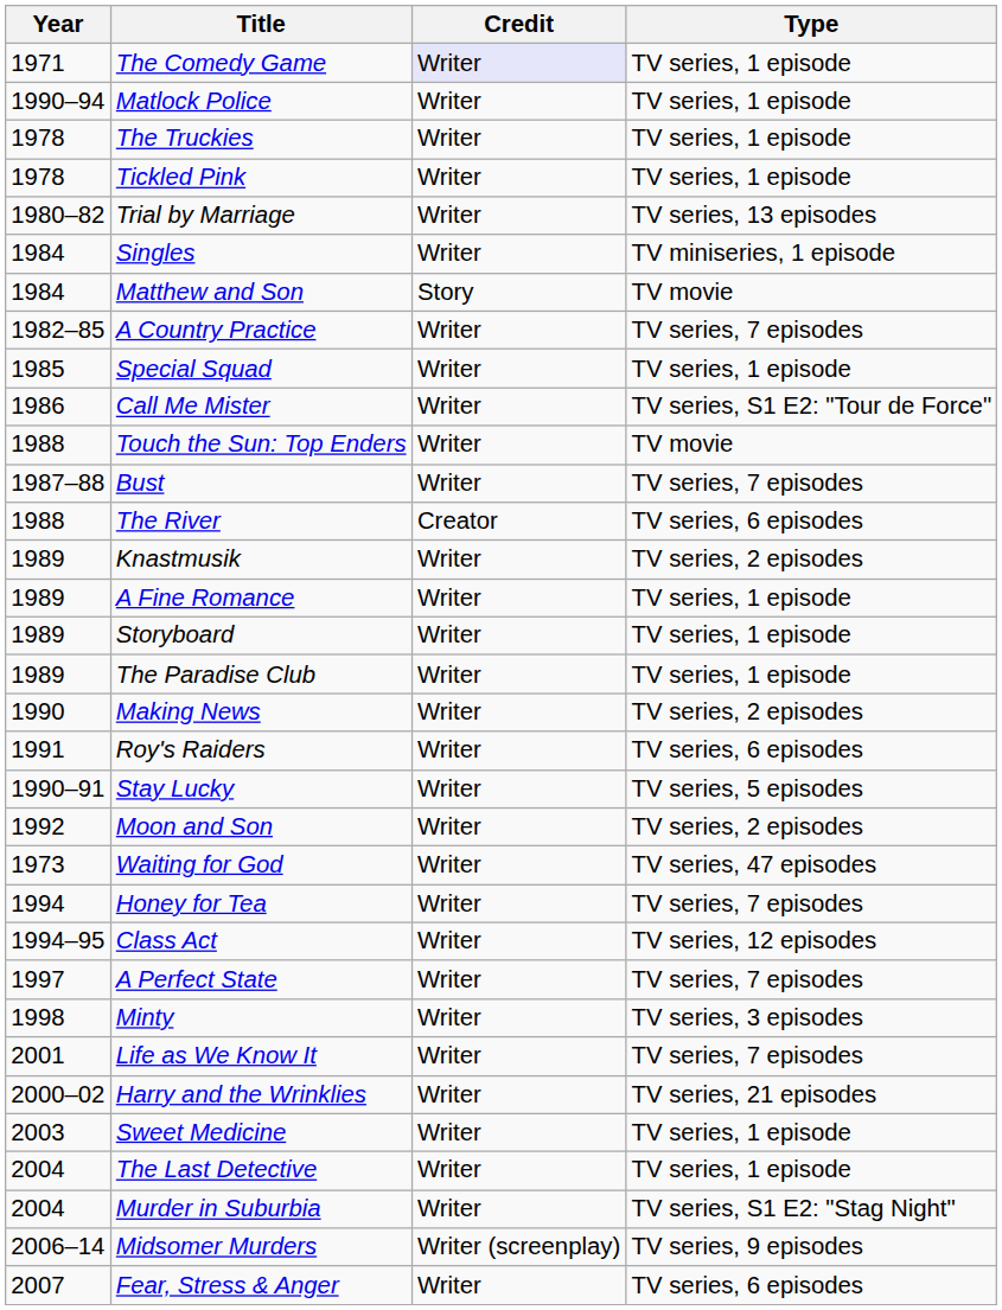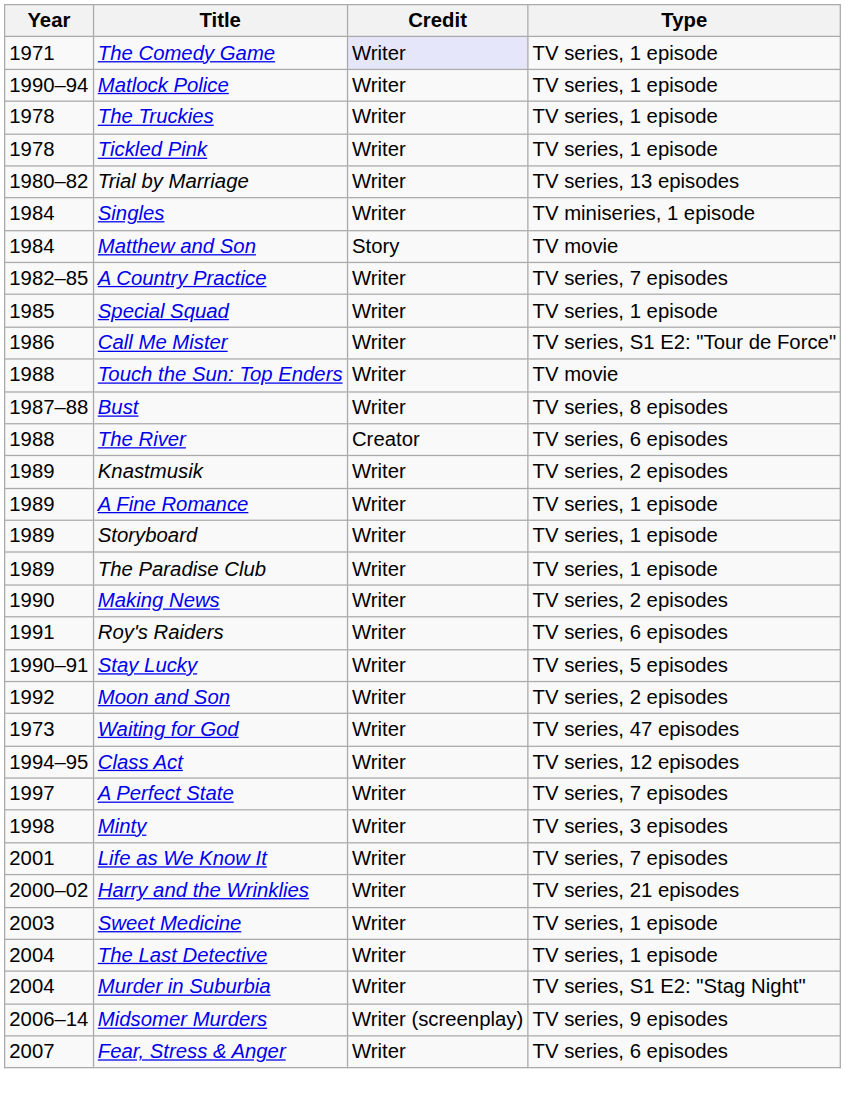Bust | Type: TV series, 7 episodes -> TV series, 8 episodes
- row: 1994 | Honey for Tea | Writer | TV series, 7 episodes
